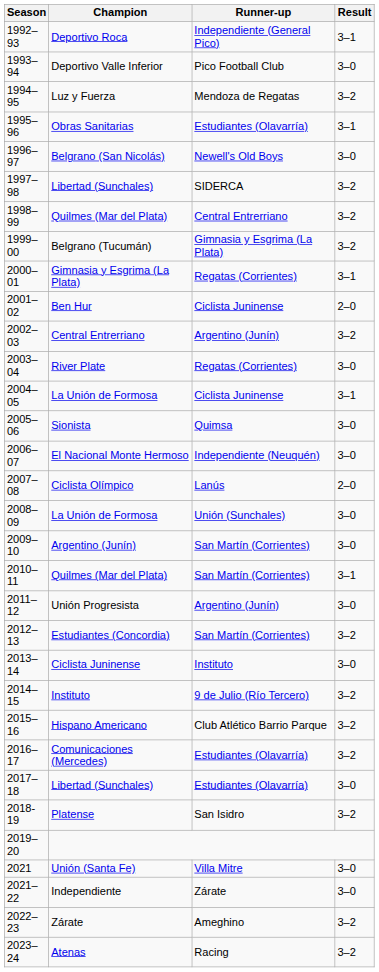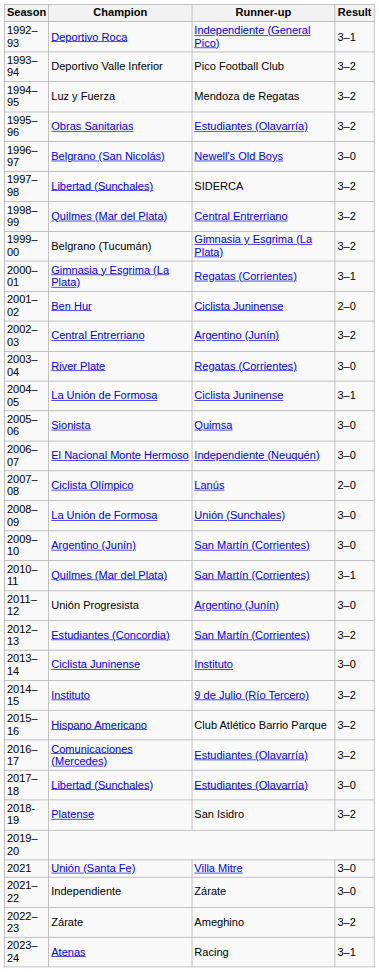Deportivo Valle Inferior | Result: 3–0 -> 3–2
Obras Sanitarias | Result: 3–1 -> 3–2
Atenas | Result: 3–2 -> 3–1
